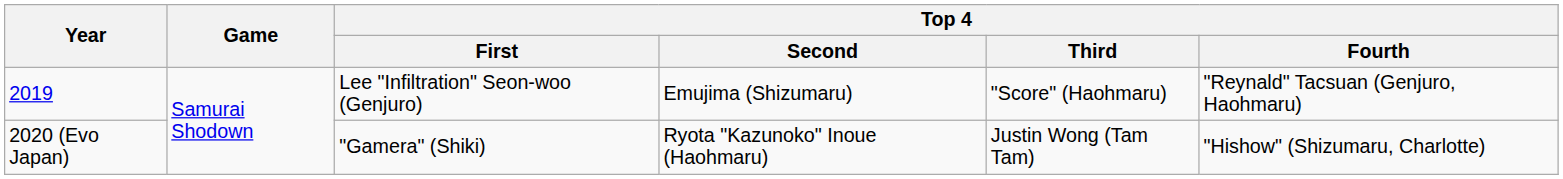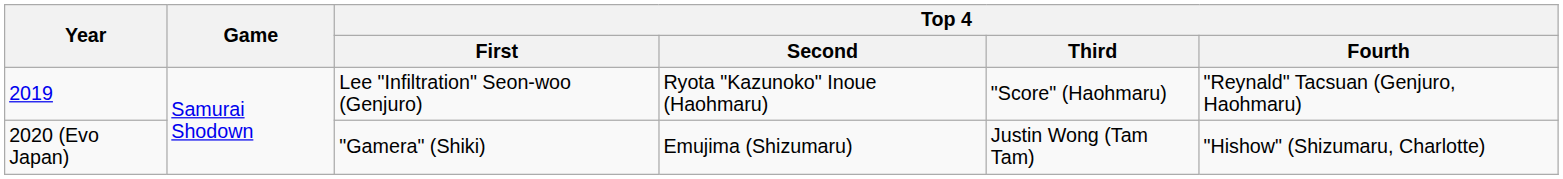2019 | Top 4 / Second: Emujima (Shizumaru) -> Ryota "Kazunoko" Inoue (Haohmaru)
2020 (Evo Japan) | Top 4 / Second: Ryota "Kazunoko" Inoue (Haohmaru) -> Emujima (Shizumaru)
